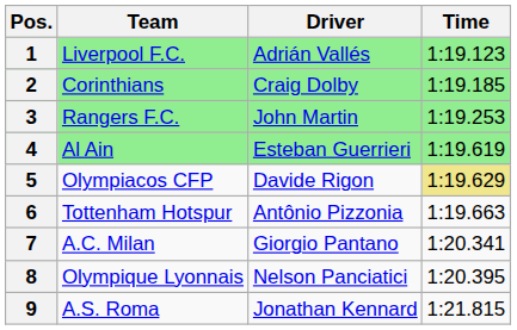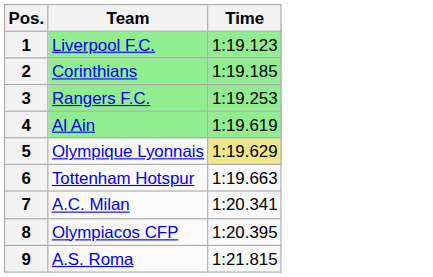- column: Driver | Adrián Vallés | Craig Dolby | John Martin | Esteban Guerrieri | Davide Rigon | Antônio Pizzonia | Giorgio Pantano | Nelson Panciatici | Jonathan Kennard
5 | Team: Olympiacos CFP -> Olympique Lyonnais
8 | Team: Olympique Lyonnais -> Olympiacos CFP
